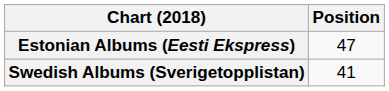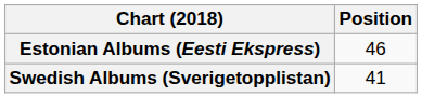Estonian Albums (Eesti Ekspress) | Position: 47 -> 46
